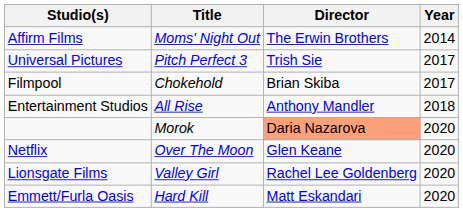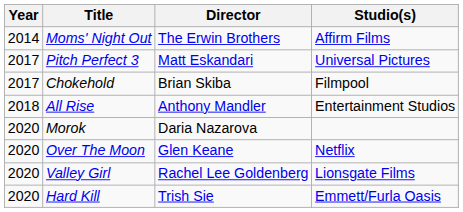columns swapped: Year <-> Studio(s)
Pitch Perfect 3 | Director: Trish Sie -> Matt Eskandari
Morok | Director: lightsalmon background -> no background
Hard Kill | Director: Matt Eskandari -> Trish Sie
